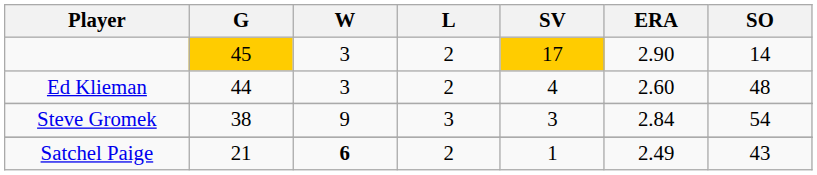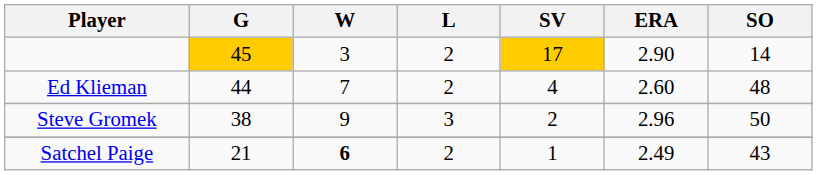Ed Klieman | W: 3 -> 7
Steve Gromek | SV: 3 -> 2
Steve Gromek | ERA: 2.84 -> 2.96
Steve Gromek | SO: 54 -> 50
